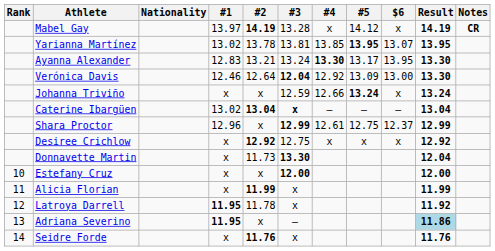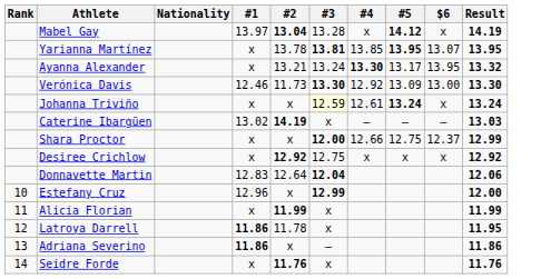- column: Notes | CR
Mabel Gay | #2: 14.19 -> 13.04
Mabel Gay | #5: normal -> bold
Yarianna Martínez | #1: 13.02 -> x
Yarianna Martínez | #3: normal -> bold
Ayanna Alexander | #1: 12.83 -> x
Ayanna Alexander | Result: 13.30 -> 13.32
Verónica Davis | #2: 12.64 -> 11.73
Verónica Davis | #3: 12.04 -> 13.30
Johanna Triviño | #3: no background -> lightyellow background
Johanna Triviño | #4: 12.66 -> 12.61
Caterine Ibargüen | #2: 13.04 -> 14.19
Caterine Ibargüen | #3: bold -> normal
Caterine Ibargüen | Result: 13.04 -> 13.03
Shara Proctor | #1: 12.96 -> x
Shara Proctor | #3: 12.99 -> 12.00
Shara Proctor | #4: 12.61 -> 12.66
Donnavette Martin | #1: x -> 12.83
Donnavette Martin | #2: 11.73 -> 12.64
Donnavette Martin | #3: 13.30 -> 12.04
Donnavette Martin | Result: 12.04 -> 12.06
Estefany Cruz | #1: x -> 12.96
Estefany Cruz | #3: 12.00 -> 12.99
Latroya Darrell | #1: 11.95 -> 11.86
Latroya Darrell | Result: 11.92 -> 11.95
Adriana Severino | #1: 11.95 -> 11.86
Adriana Severino | Result: lightblue background -> no background
